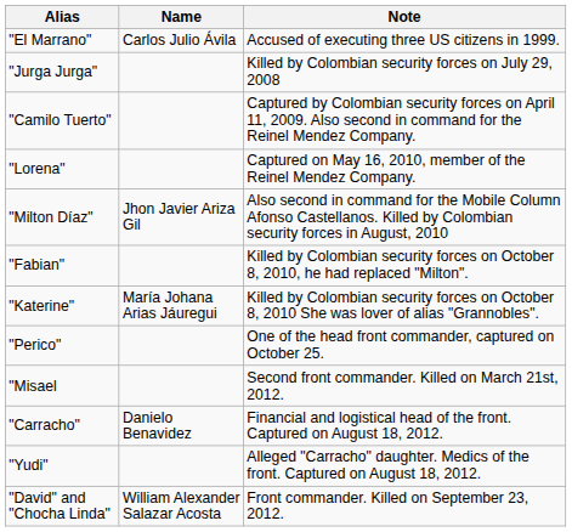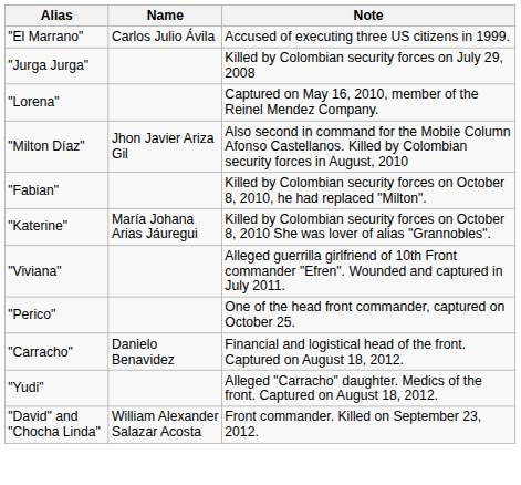- row: "Camilo Tuerto" | Captured by Colombian security forces on April 11, 2009. Also second in command for the Reinel Mendez Company.
+ row: "Viviana" | Alleged guerrilla girlfriend of 10th Front commander "Efren". Wounded and captured in July 2011.
- row: "Misael | Second front commander. Killed on March 21st, 2012.
